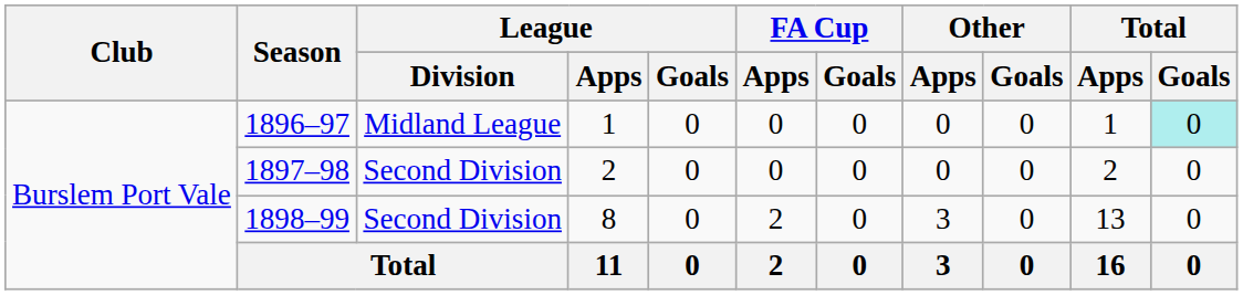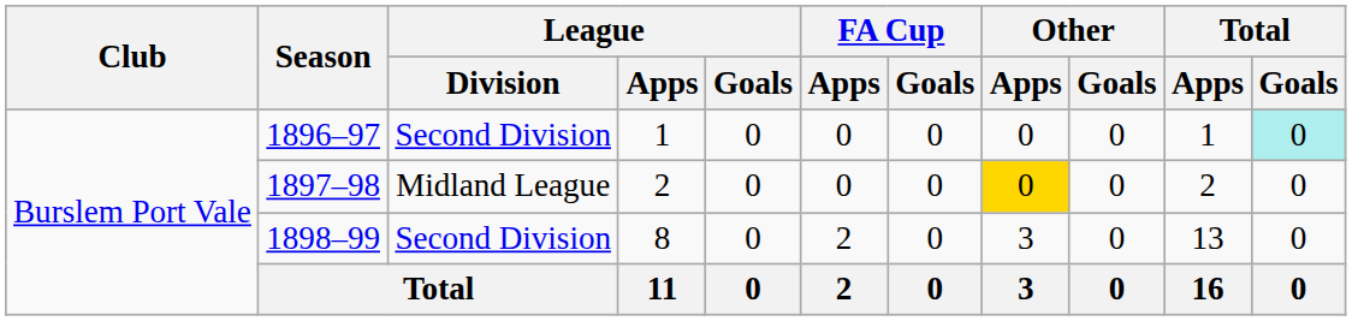1896–97 | League / Division: Midland League -> Second Division
1897–98 | League / Division: Second Division -> Midland League
1897–98 | Other / Apps: no background -> gold background
